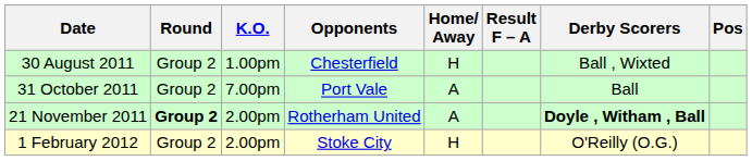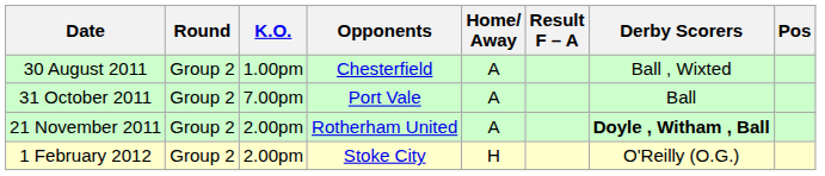30 August 2011 | Home/ Away: H -> A
21 November 2011 | Round: bold -> normal
